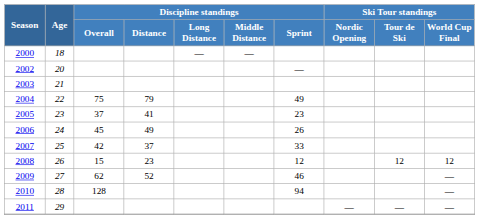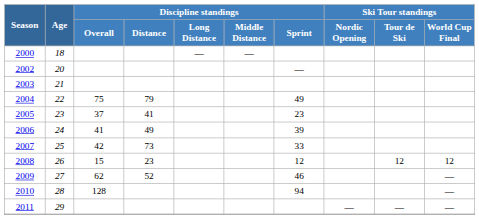2006 | Discipline standings / Overall: 45 -> 41
2006 | Discipline standings / Sprint: 26 -> 39
2007 | Discipline standings / Distance: 37 -> 73
